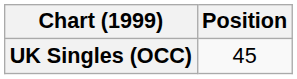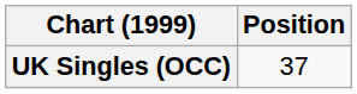UK Singles (OCC) | Position: 45 -> 37
